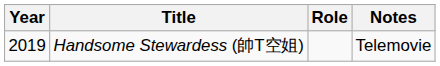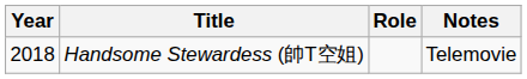Handsome Stewardess (帥T空姐) | Year: 2019 -> 2018
